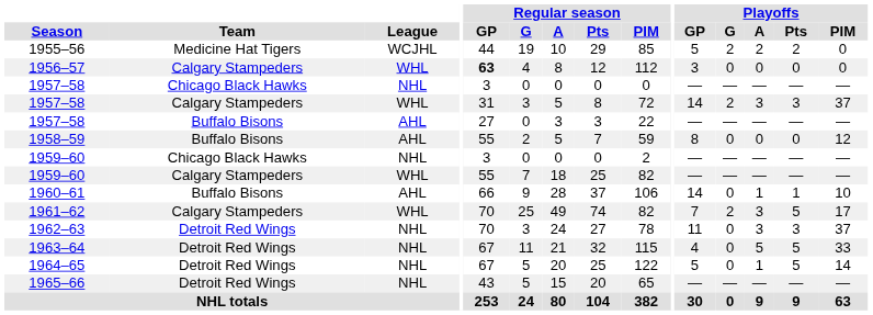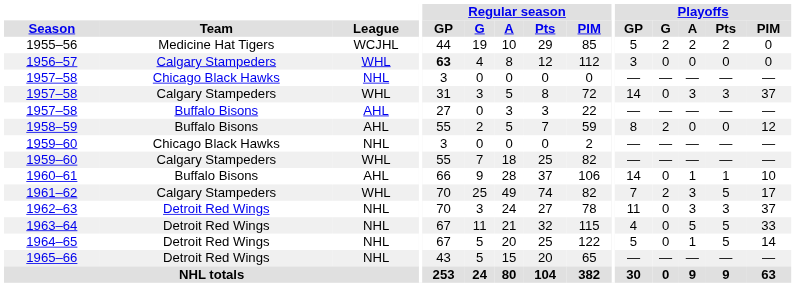1957–58 / Calgary Stampeders | Playoffs / G: 2 -> 0
1958–59 | Playoffs / G: 0 -> 2
